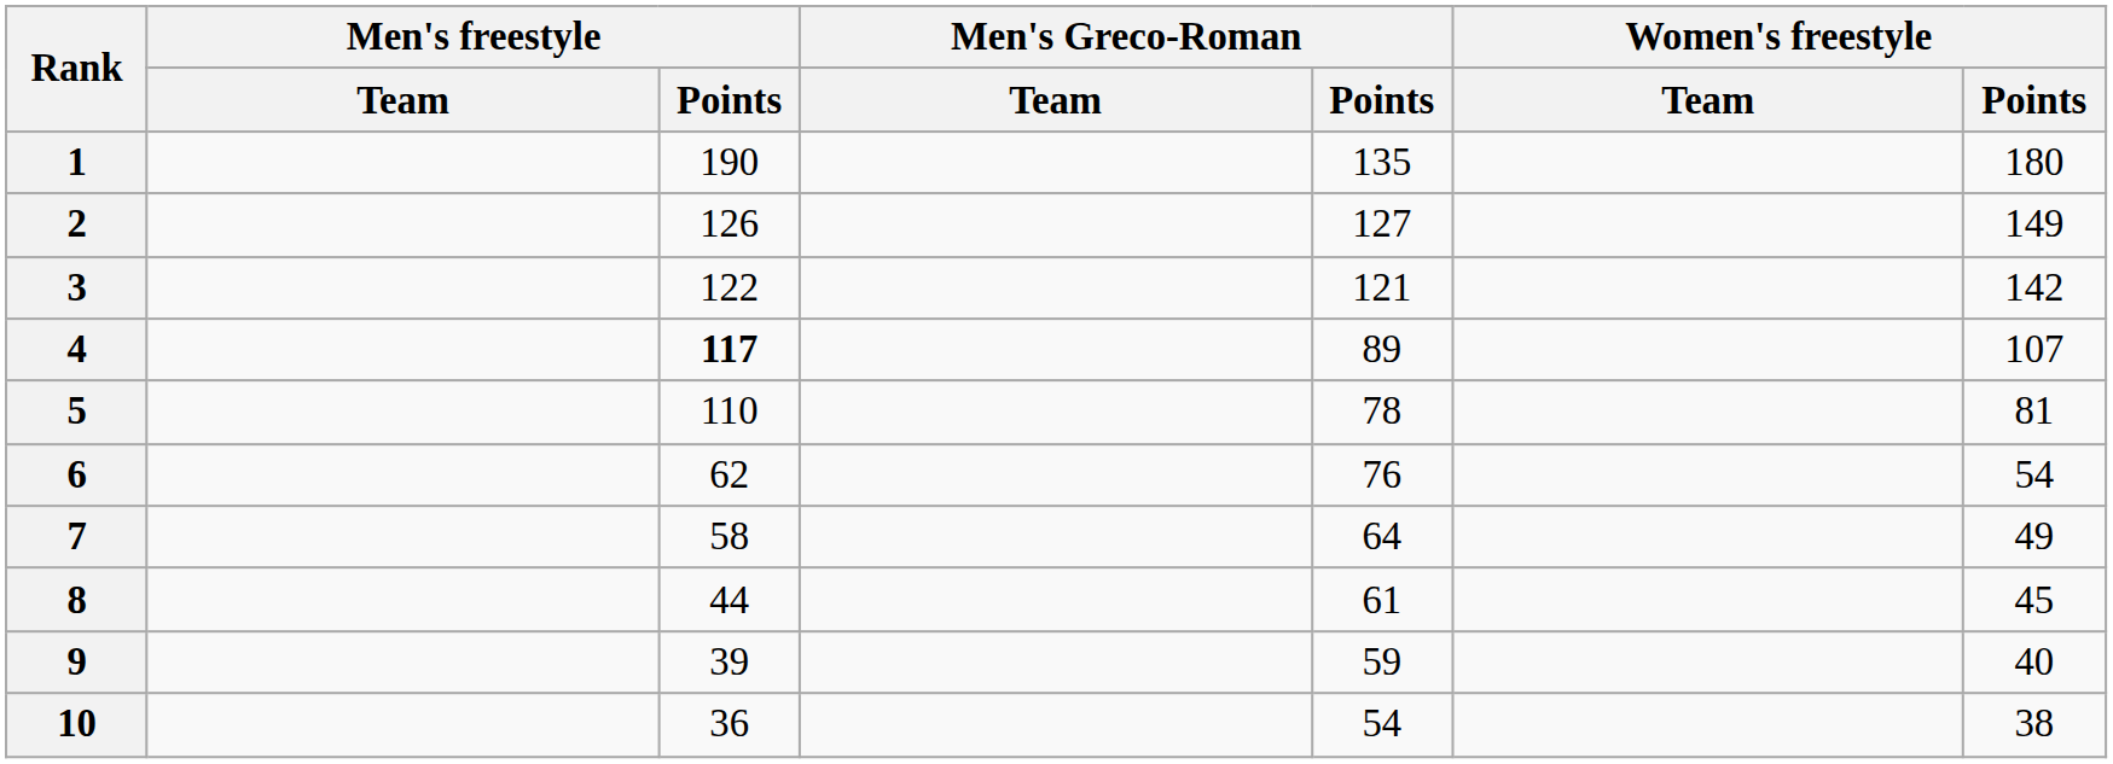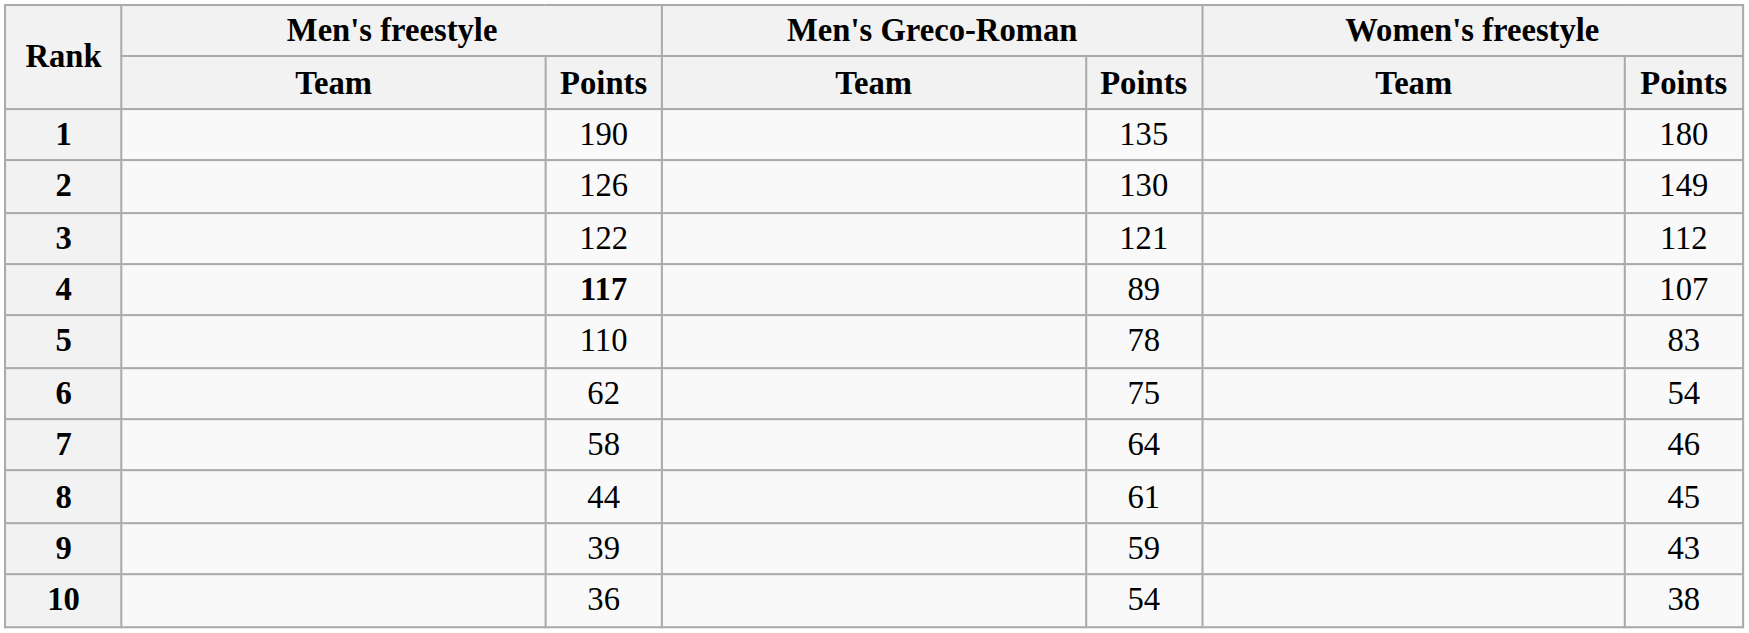2 | Men's Greco-Roman / Points: 127 -> 130
3 | Women's freestyle / Points: 142 -> 112
5 | Women's freestyle / Points: 81 -> 83
6 | Men's Greco-Roman / Points: 76 -> 75
7 | Women's freestyle / Points: 49 -> 46
9 | Women's freestyle / Points: 40 -> 43
